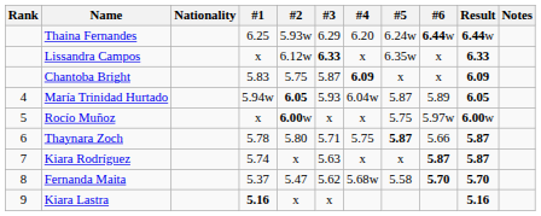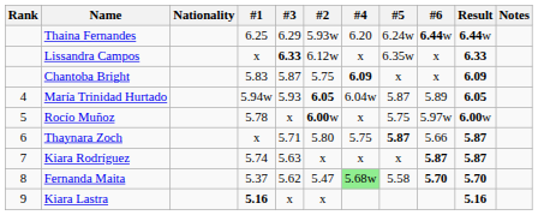columns swapped: #2 <-> #3
Rocío Muñoz | #1: x -> 5.78
Thaynara Zoch | #1: 5.78 -> x
Fernanda Maita | #4: no background -> lightgreen background
